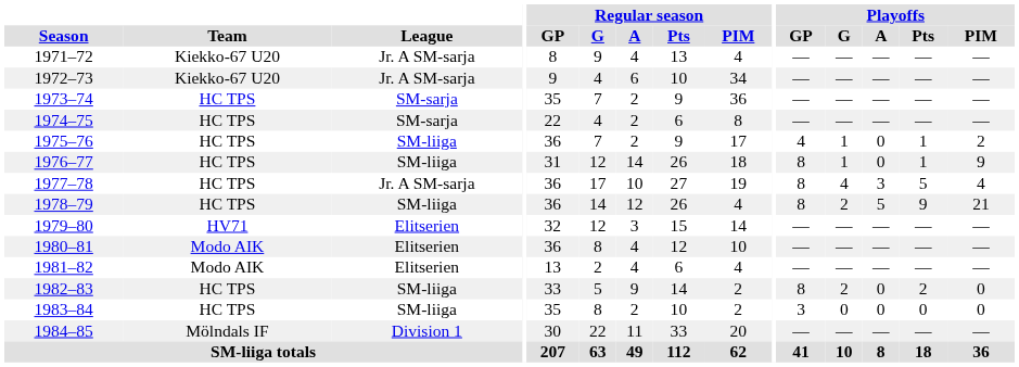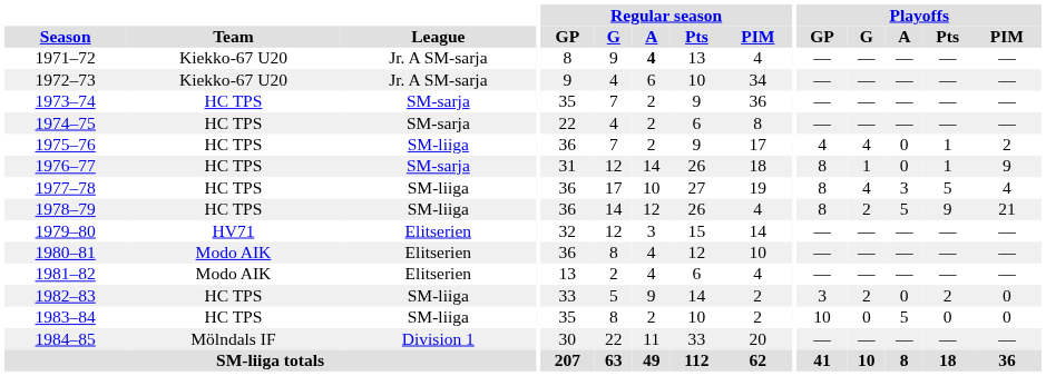1971–72 | Regular season / A: normal -> bold
1975–76 | Playoffs / G: 1 -> 4
1976–77 | League: SM-liiga -> SM-sarja
1977–78 | League: Jr. A SM-sarja -> SM-liiga
1982–83 | Playoffs / GP: 8 -> 3
1983–84 | Playoffs / GP: 3 -> 10
1983–84 | Playoffs / A: 0 -> 5
